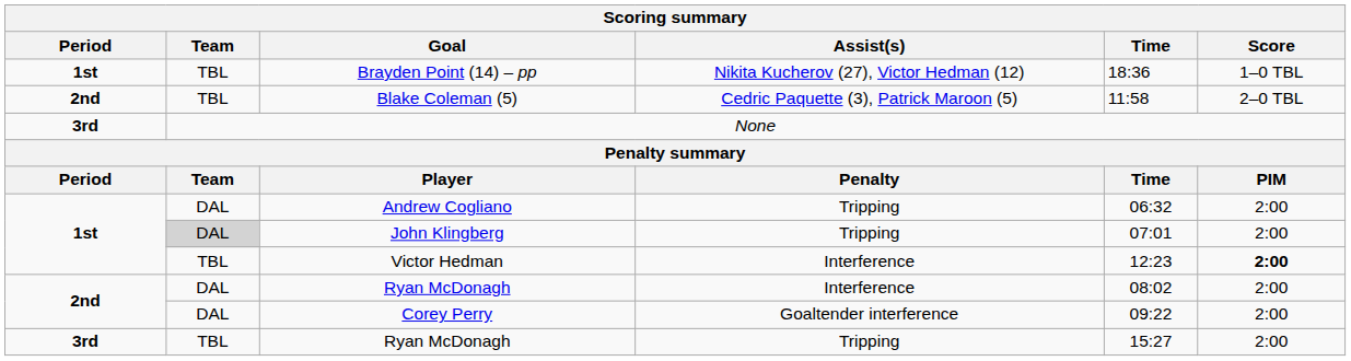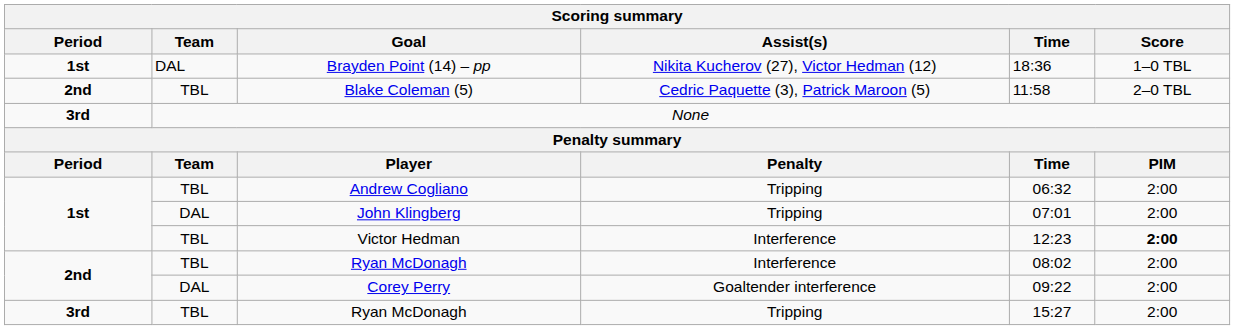Brayden Point (14) – pp | Team: TBL -> DAL
Andrew Cogliano | Team: DAL -> TBL
John Klingberg | Team: lightgrey background -> no background
Ryan McDonagh / Interference | Team: DAL -> TBL
